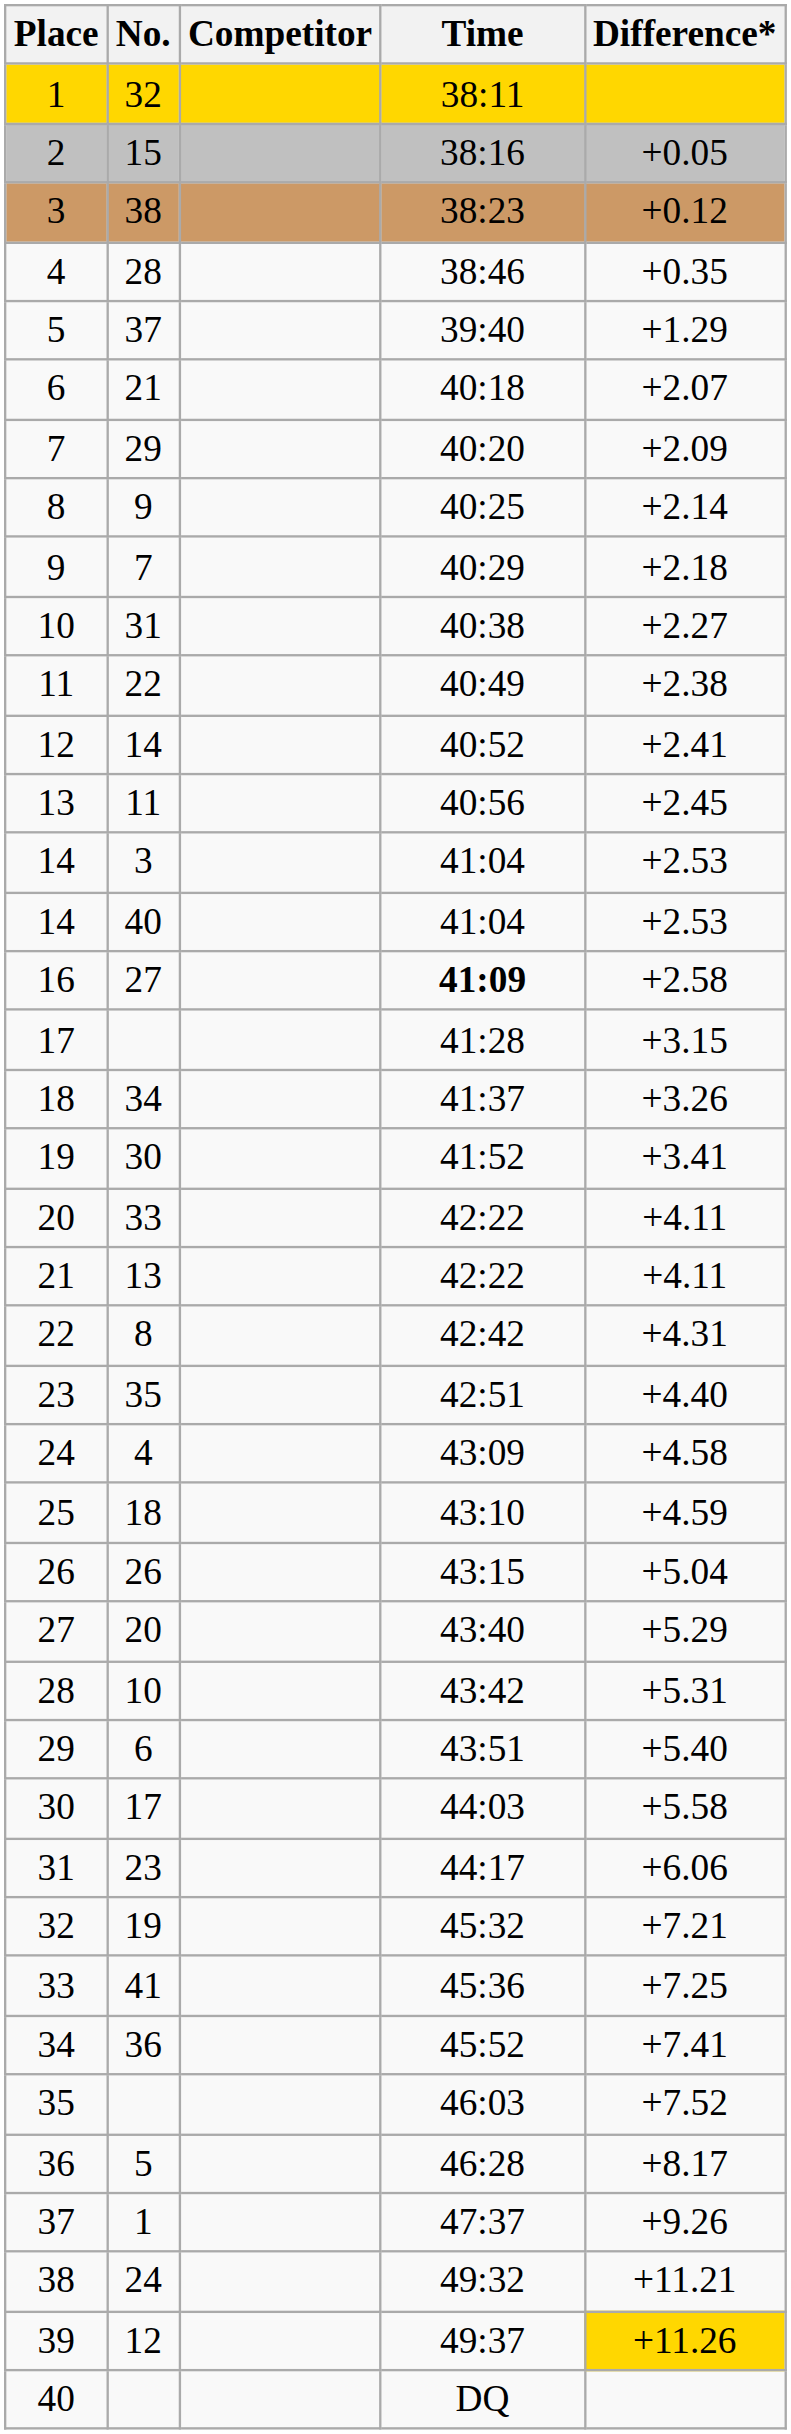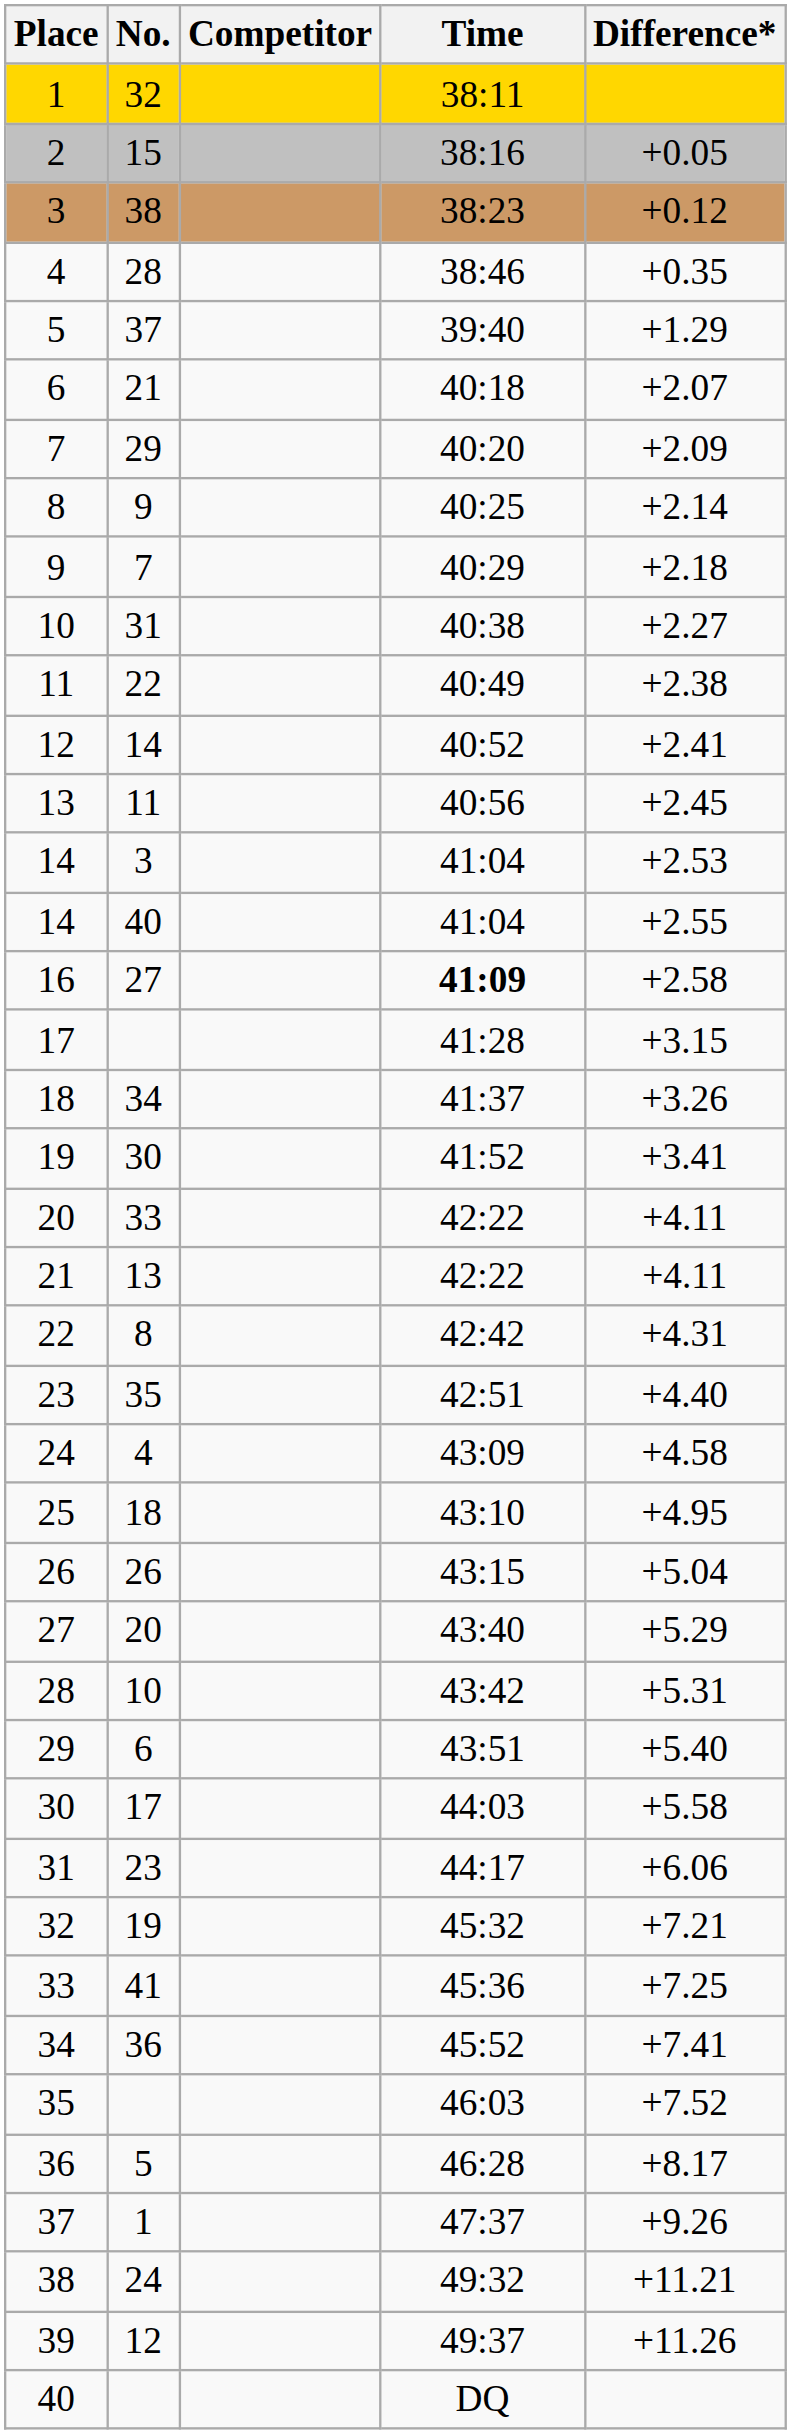14 / 40 | Difference*: +2.53 -> +2.55
25 | Difference*: +4.59 -> +4.95
39 | Difference*: gold background -> no background
